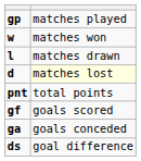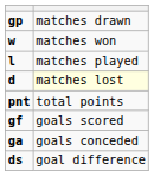gp | column 2: matches played -> matches drawn
l | column 2: matches drawn -> matches played
